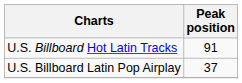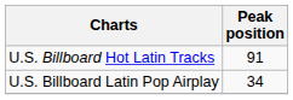U.S. Billboard Latin Pop Airplay | Peak position: 37 -> 34
